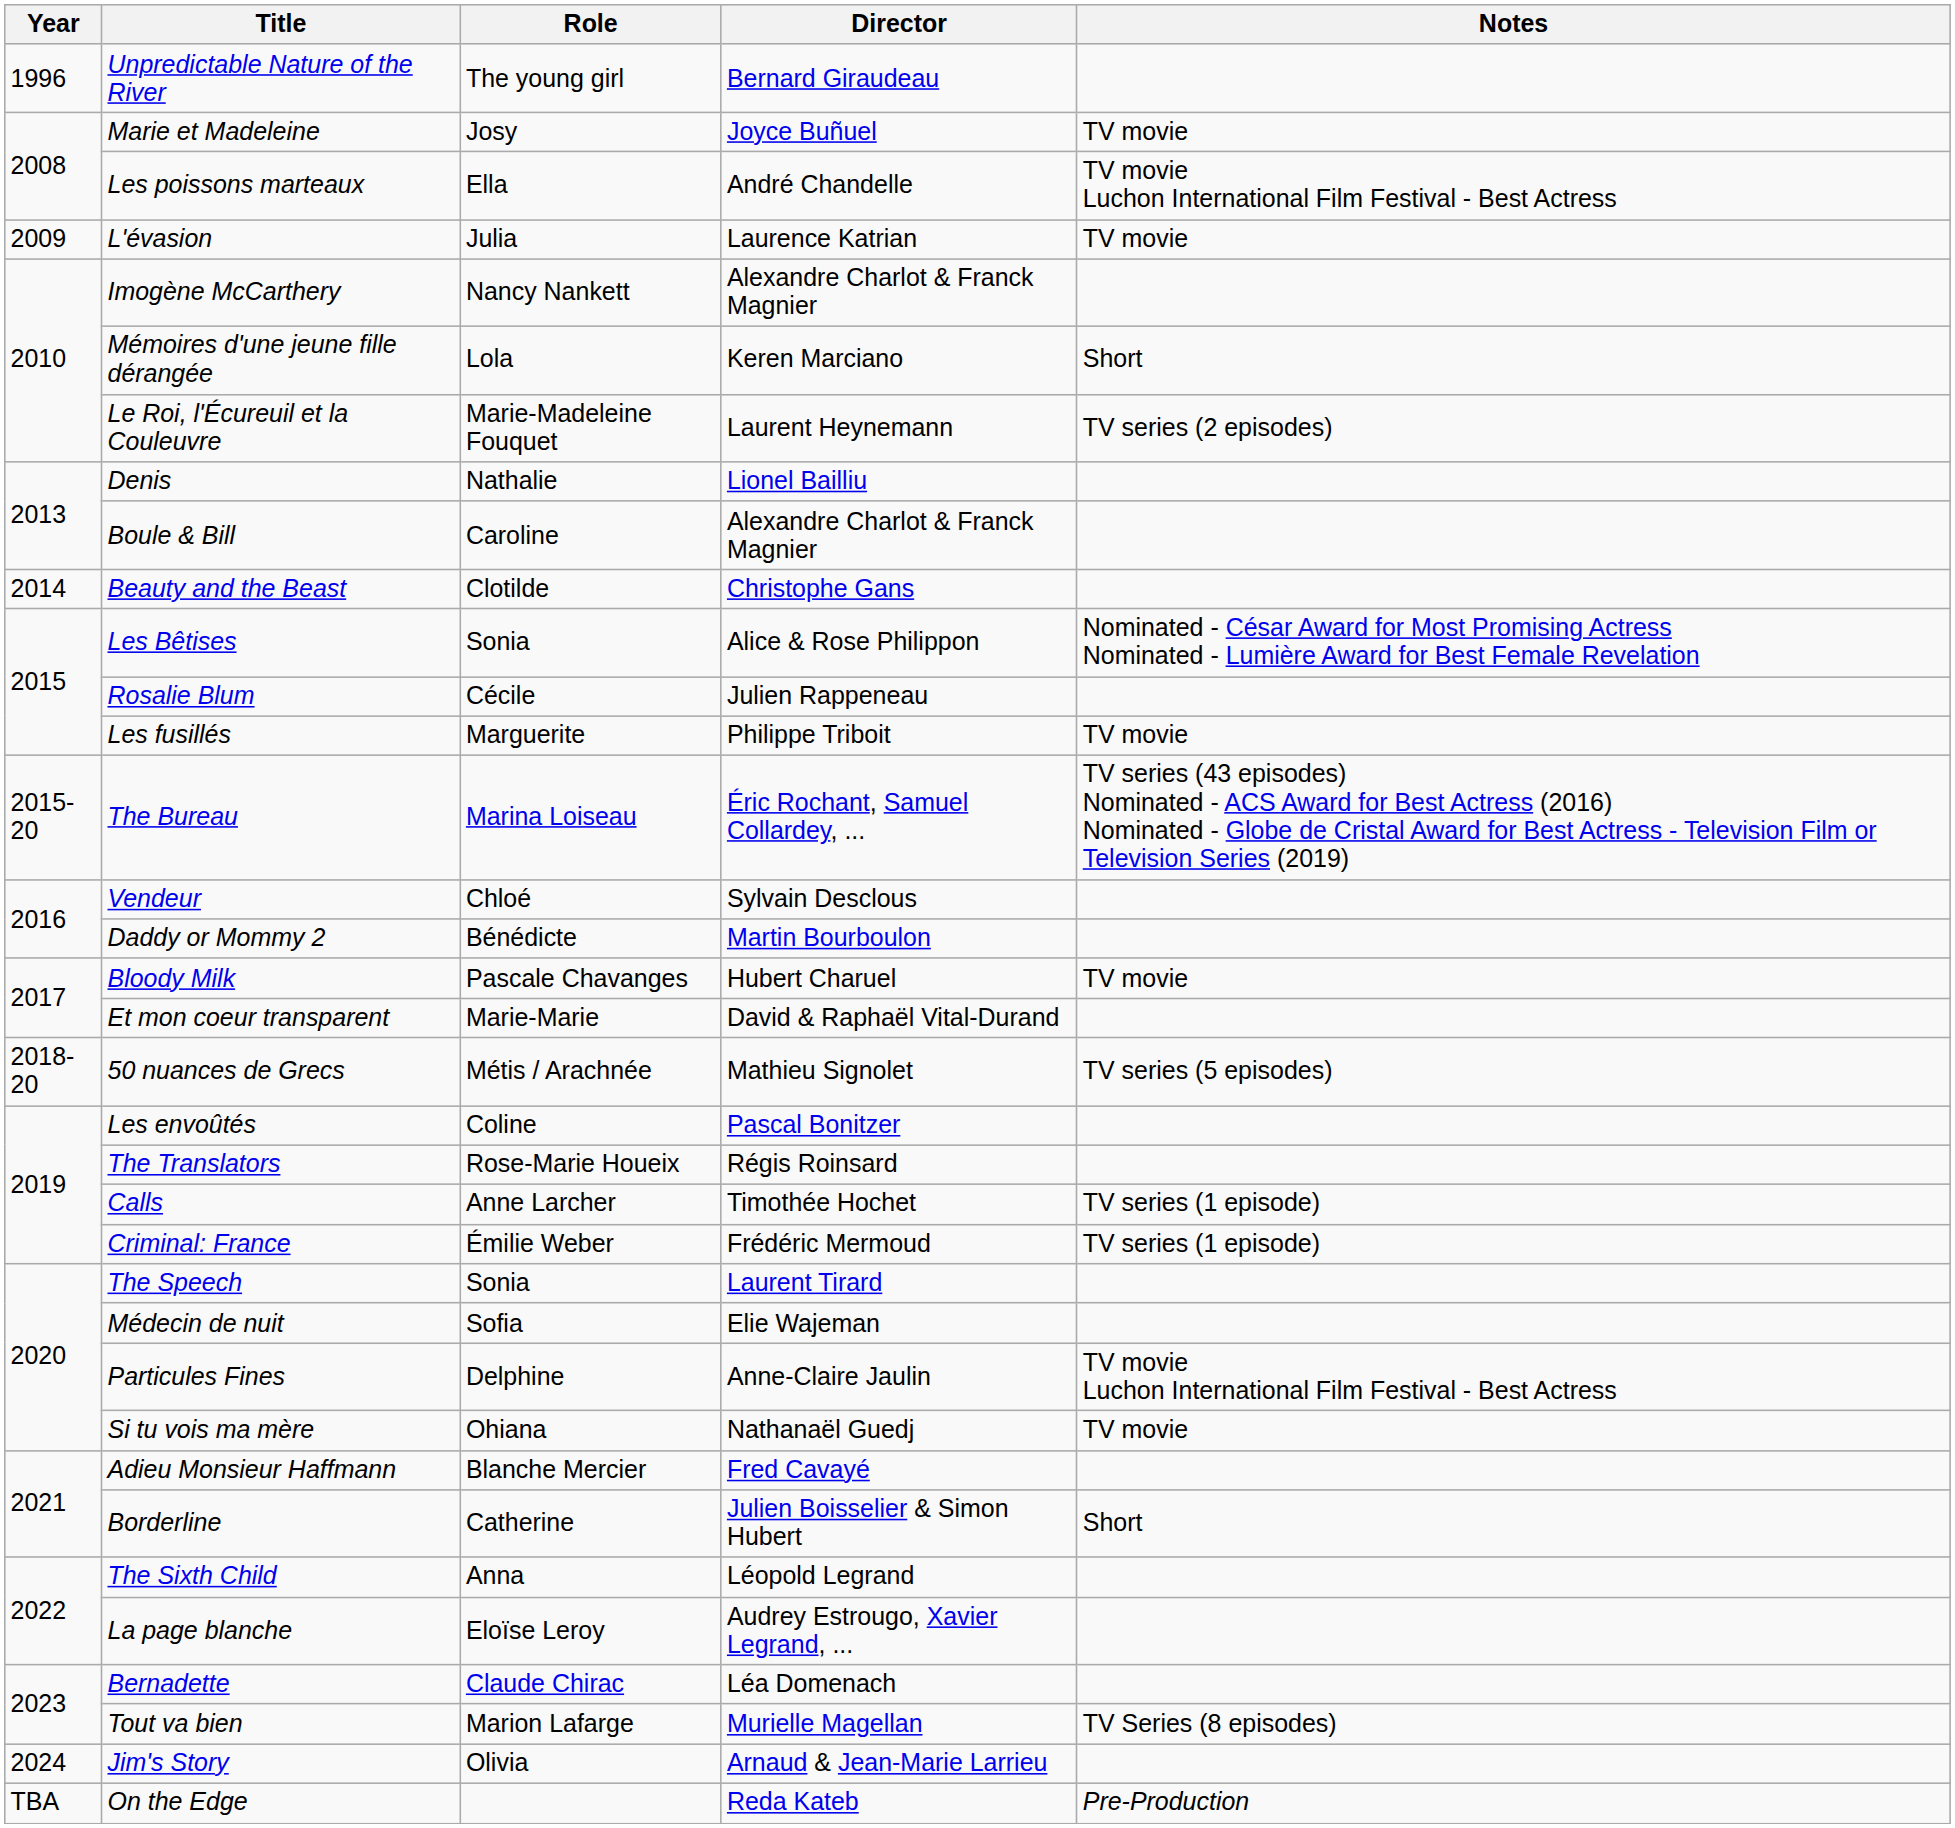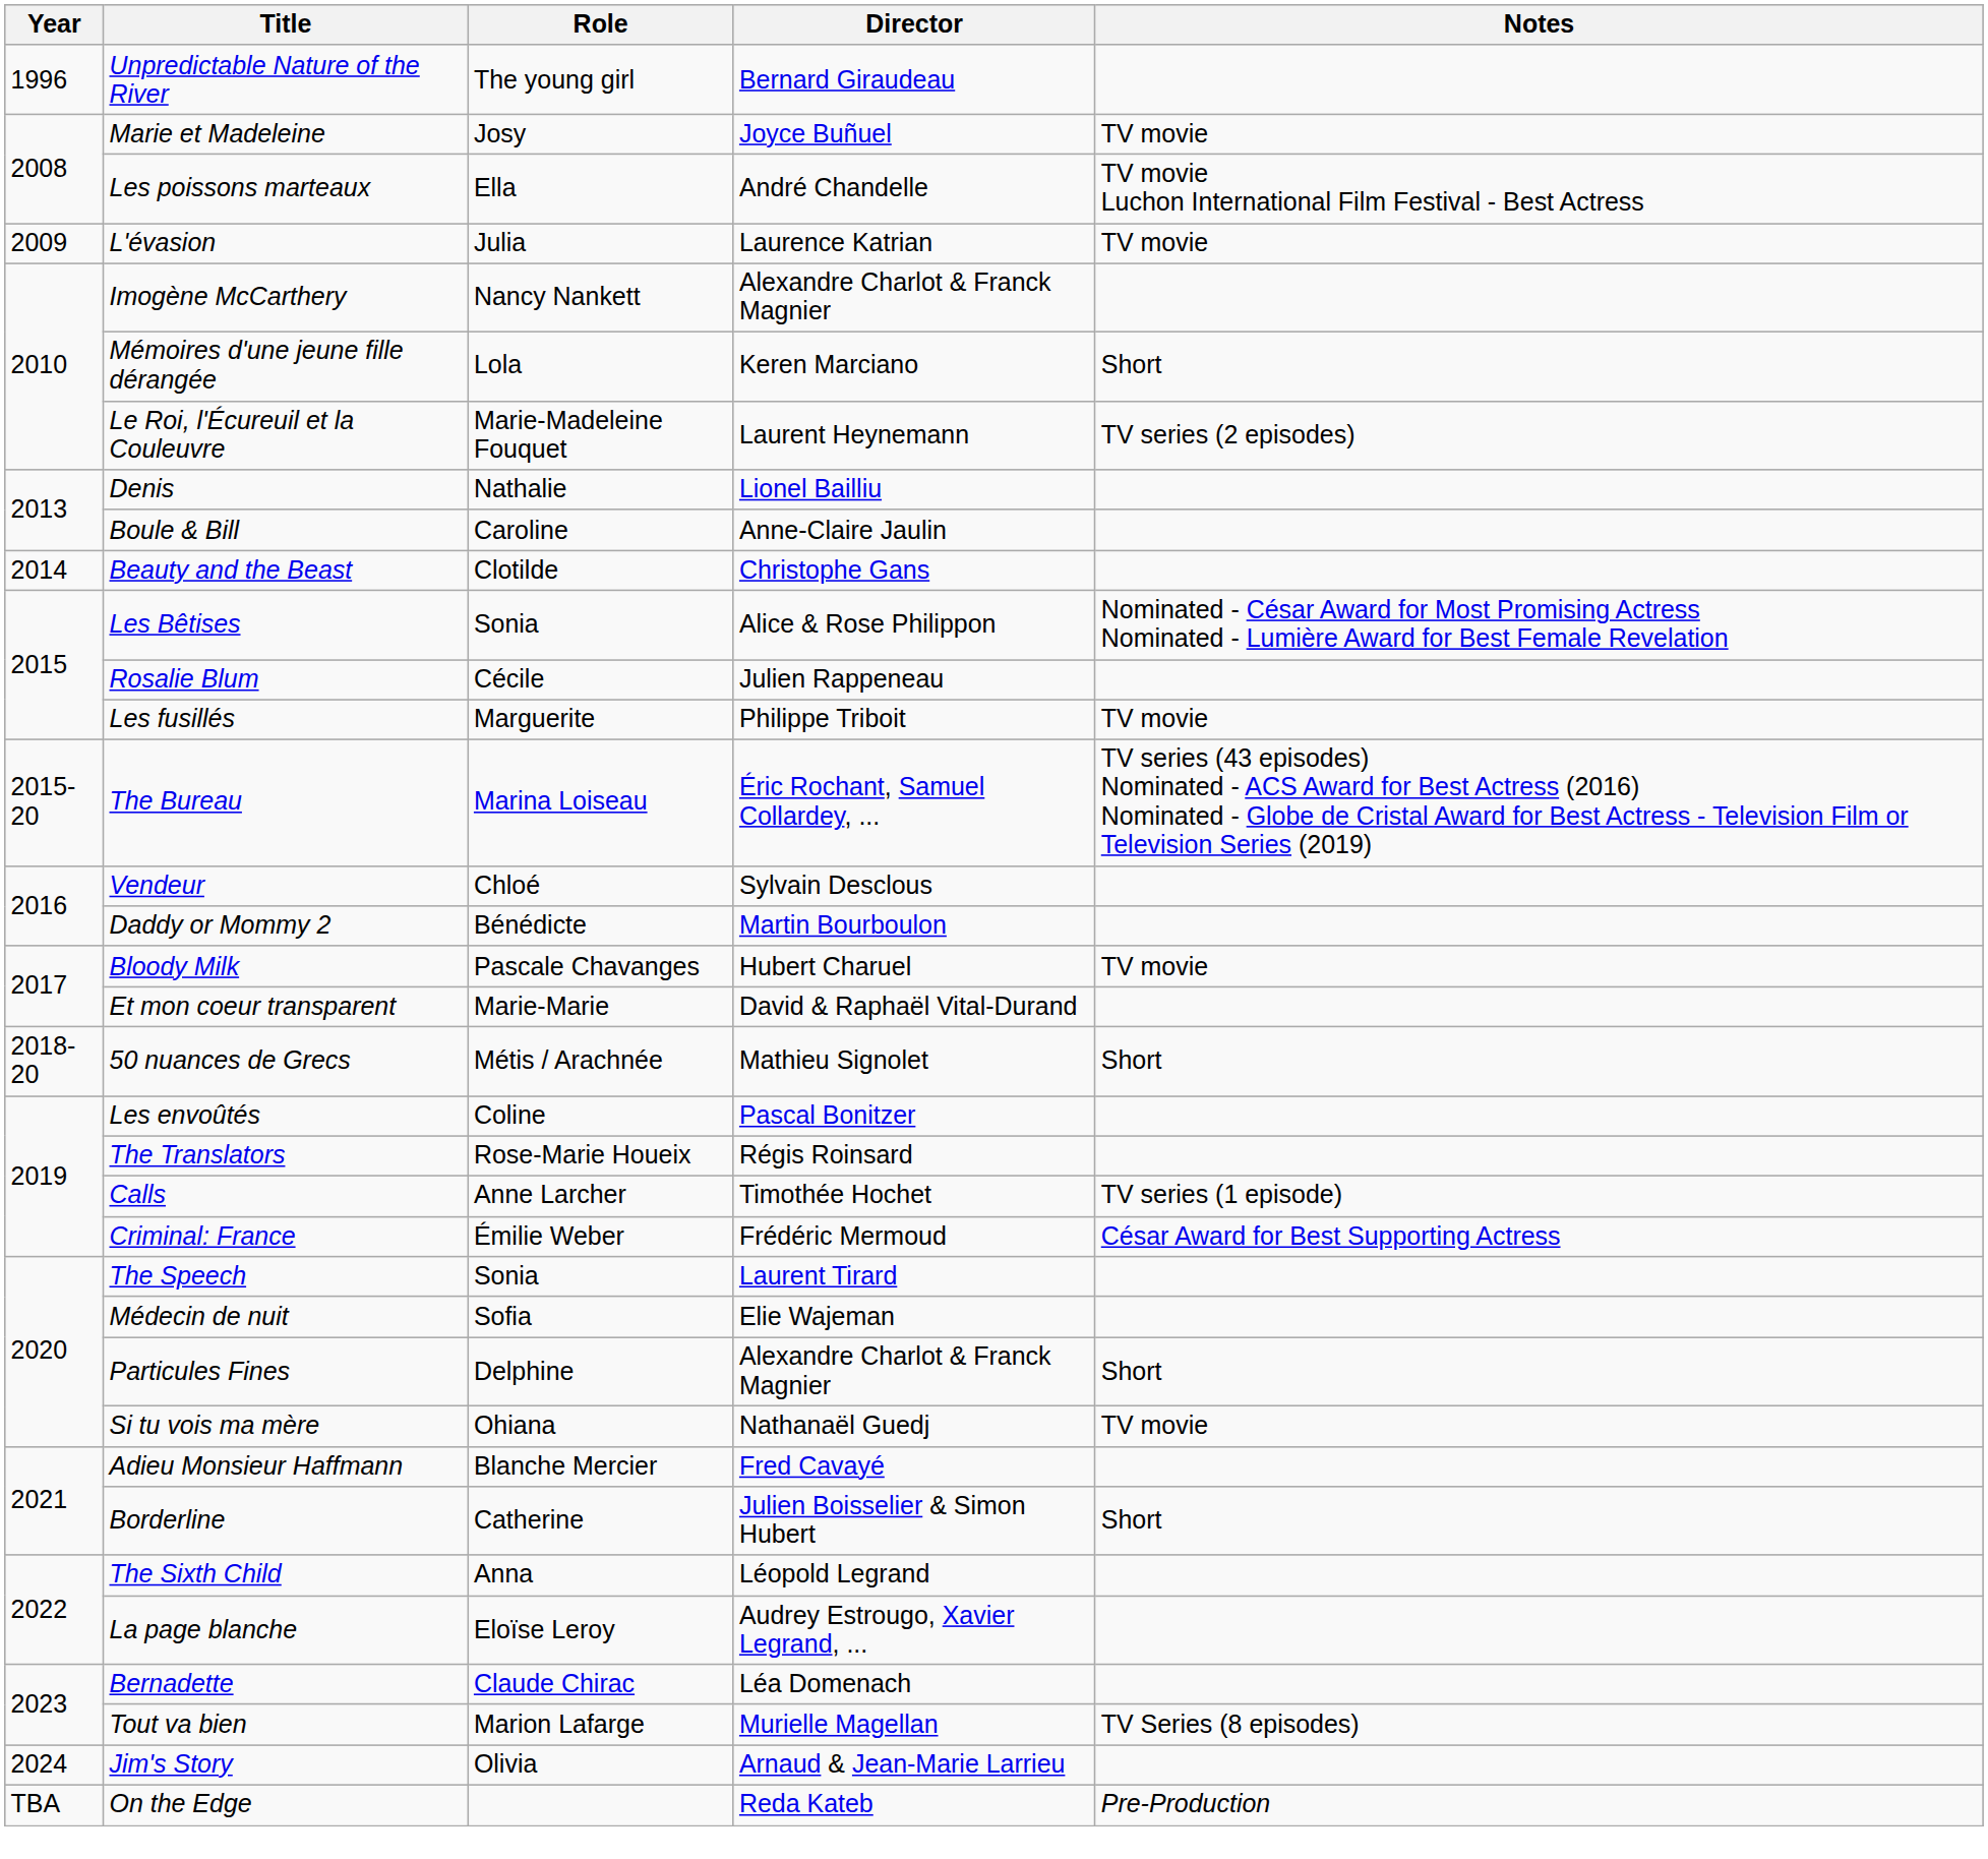Boule & Bill | Director: Alexandre Charlot & Franck Magnier -> Anne-Claire Jaulin
50 nuances de Grecs | Notes: TV series (5 episodes) -> Short
Criminal: France | Notes: TV series (1 episode) -> César Award for Best Supporting Actress
Particules Fines | Director: Anne-Claire Jaulin -> Alexandre Charlot & Franck Magnier
Particules Fines | Notes: TV movie Luchon International Film Festival - Best Actress -> Short
